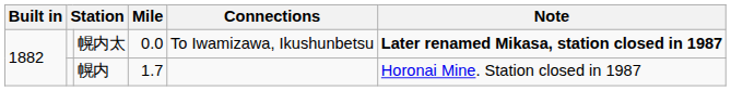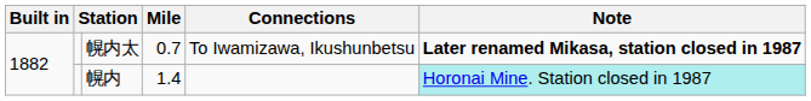幌内太 | Mile: 0.0 -> 0.7
幌内 | Mile: 1.7 -> 1.4
幌内 | Note: no background -> paleturquoise background
